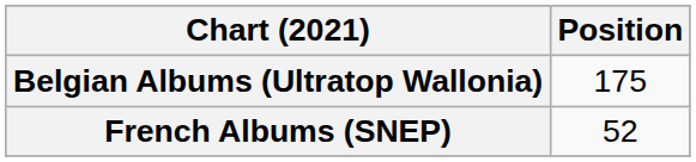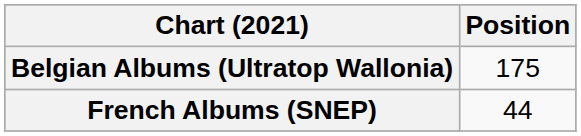French Albums (SNEP) | Position: 52 -> 44
